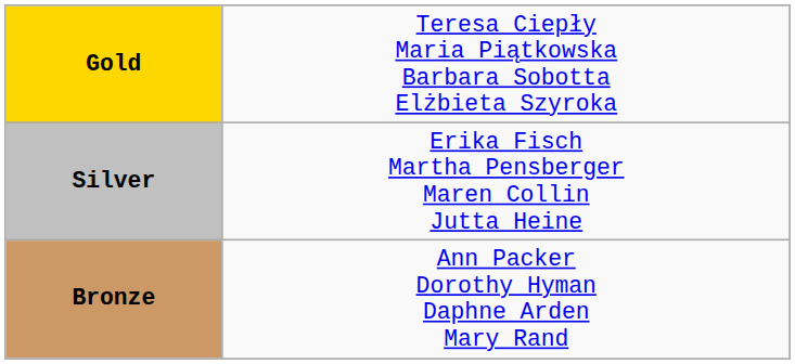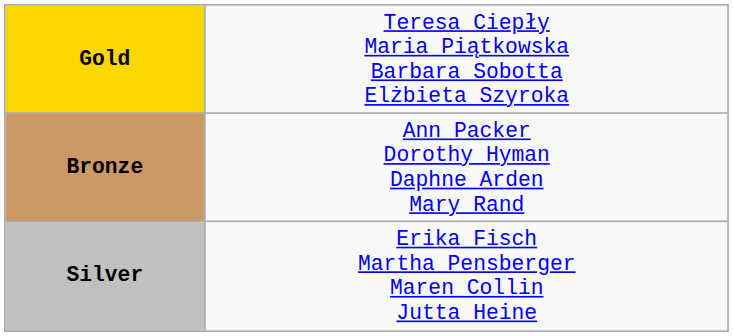rows swapped: Silver <-> Bronze
